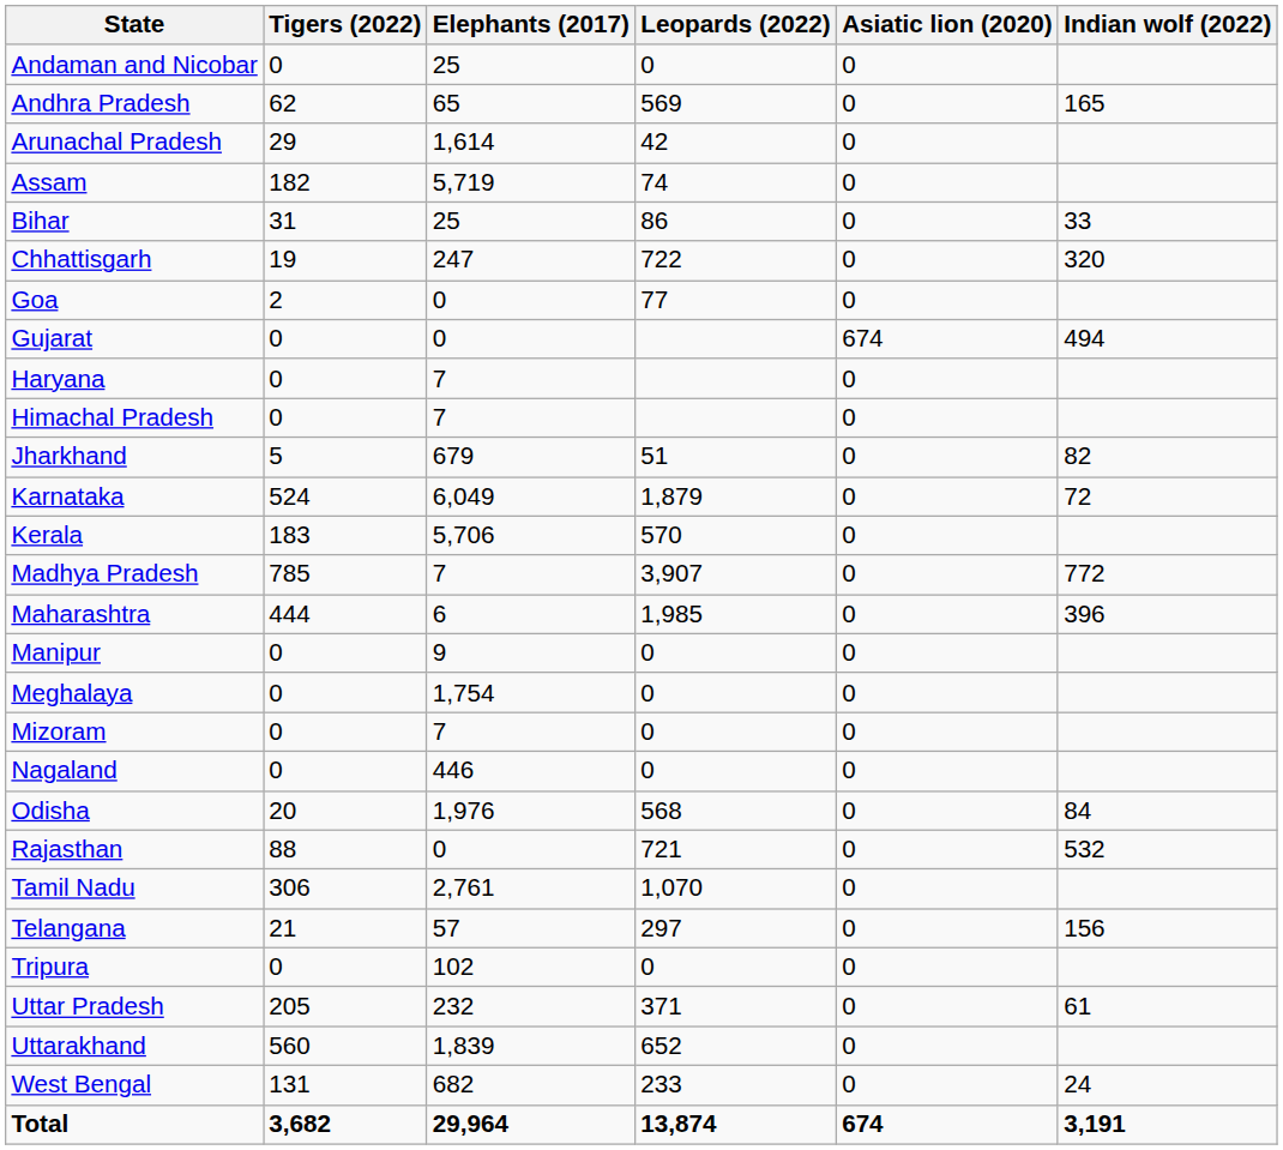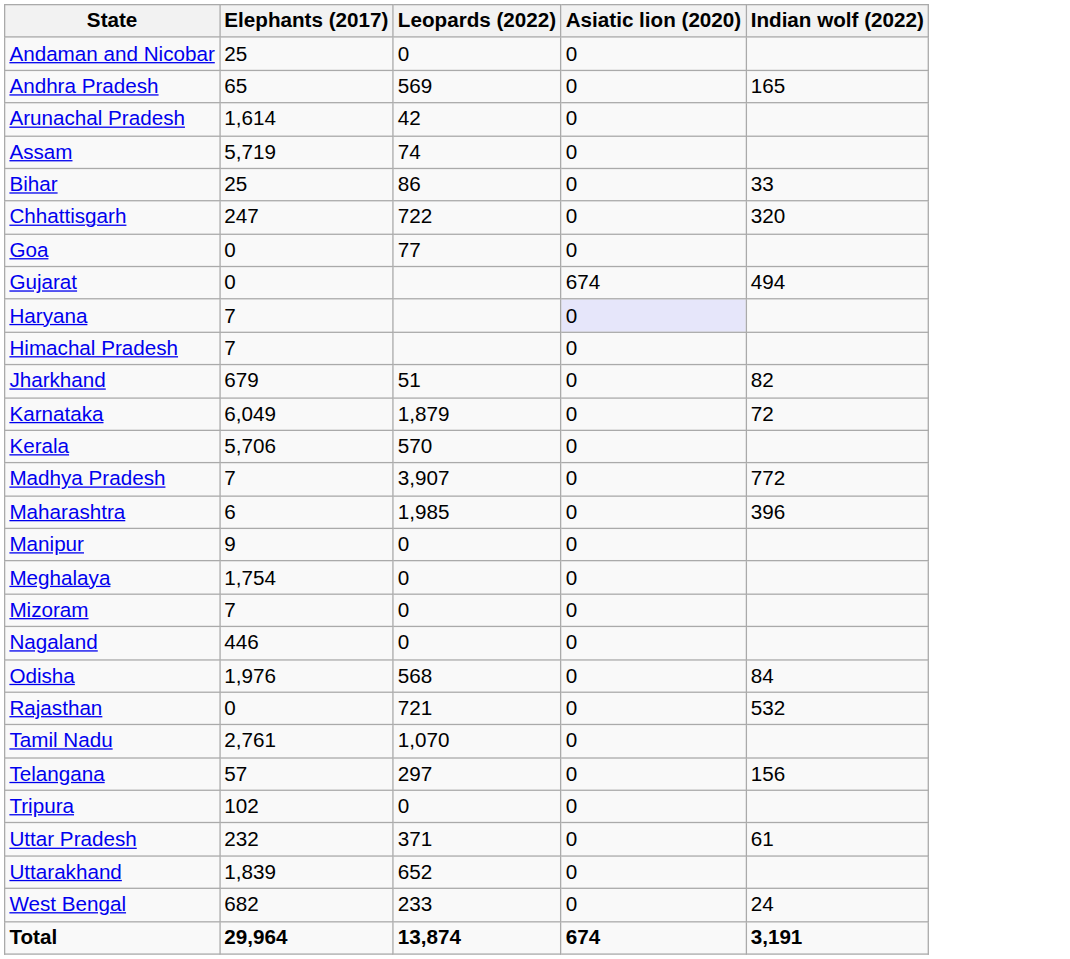- column: Tigers (2022) | 0 | 62 | 29 | 182 | 31 | 19 | 2 | 0 | 0 | 0 | 5 | 524 | 183 | 785 | 444 | 0 | 0 | 0 | 0 | 20 | 88 | 306 | 21 | 0 | 205 | 560 | 131 | 3,682
Haryana | Asiatic lion (2020): no background -> lavender background
